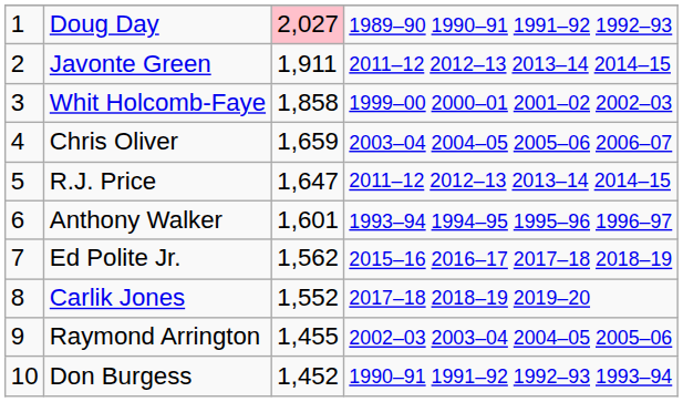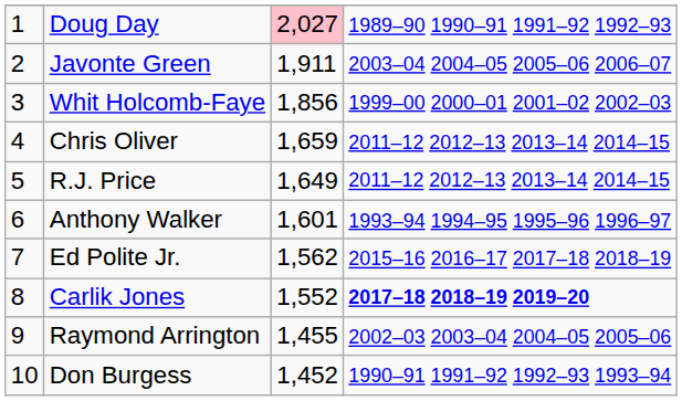Javonte Green | column 4: 2011–12 2012–13 2013–14 2014–15 -> 2003–04 2004–05 2005–06 2006–07
Whit Holcomb-Faye | column 3: 1,858 -> 1,856
Chris Oliver | column 4: 2003–04 2004–05 2005–06 2006–07 -> 2011–12 2012–13 2013–14 2014–15
R.J. Price | column 3: 1,647 -> 1,649
Carlik Jones | column 4: normal -> bold
